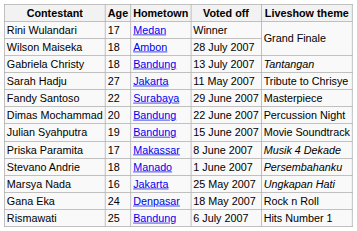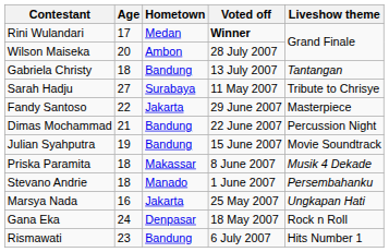Rini Wulandari | Voted off: normal -> bold
Wilson Maiseka | Age: 18 -> 20
Sarah Hadju | Hometown: Jakarta -> Surabaya
Fandy Santoso | Hometown: Surabaya -> Jakarta
Dimas Mochammad | Age: 20 -> 21
Priska Paramita | Age: 17 -> 18
Rismawati | Age: 25 -> 23
